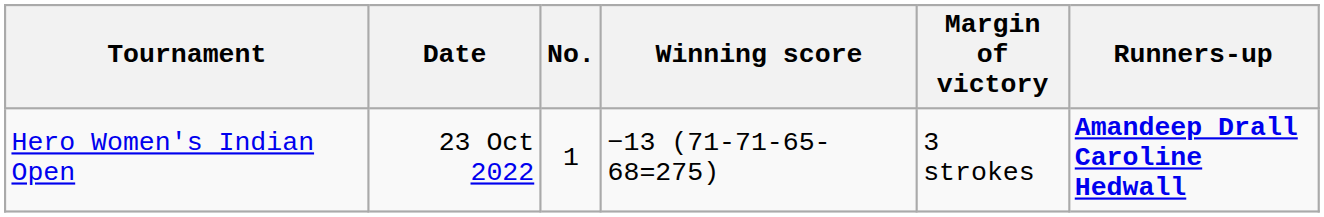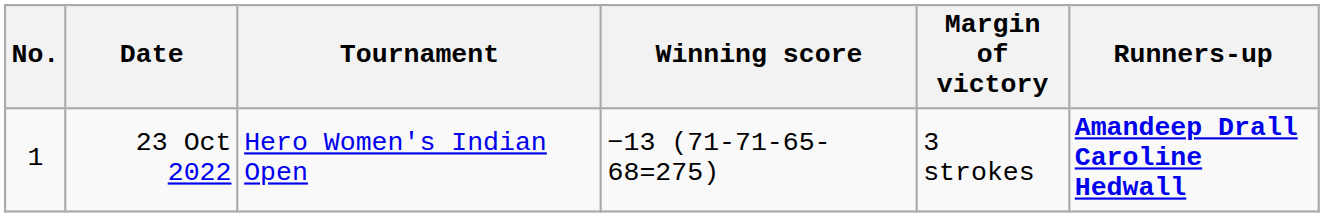columns swapped: No. <-> Tournament
